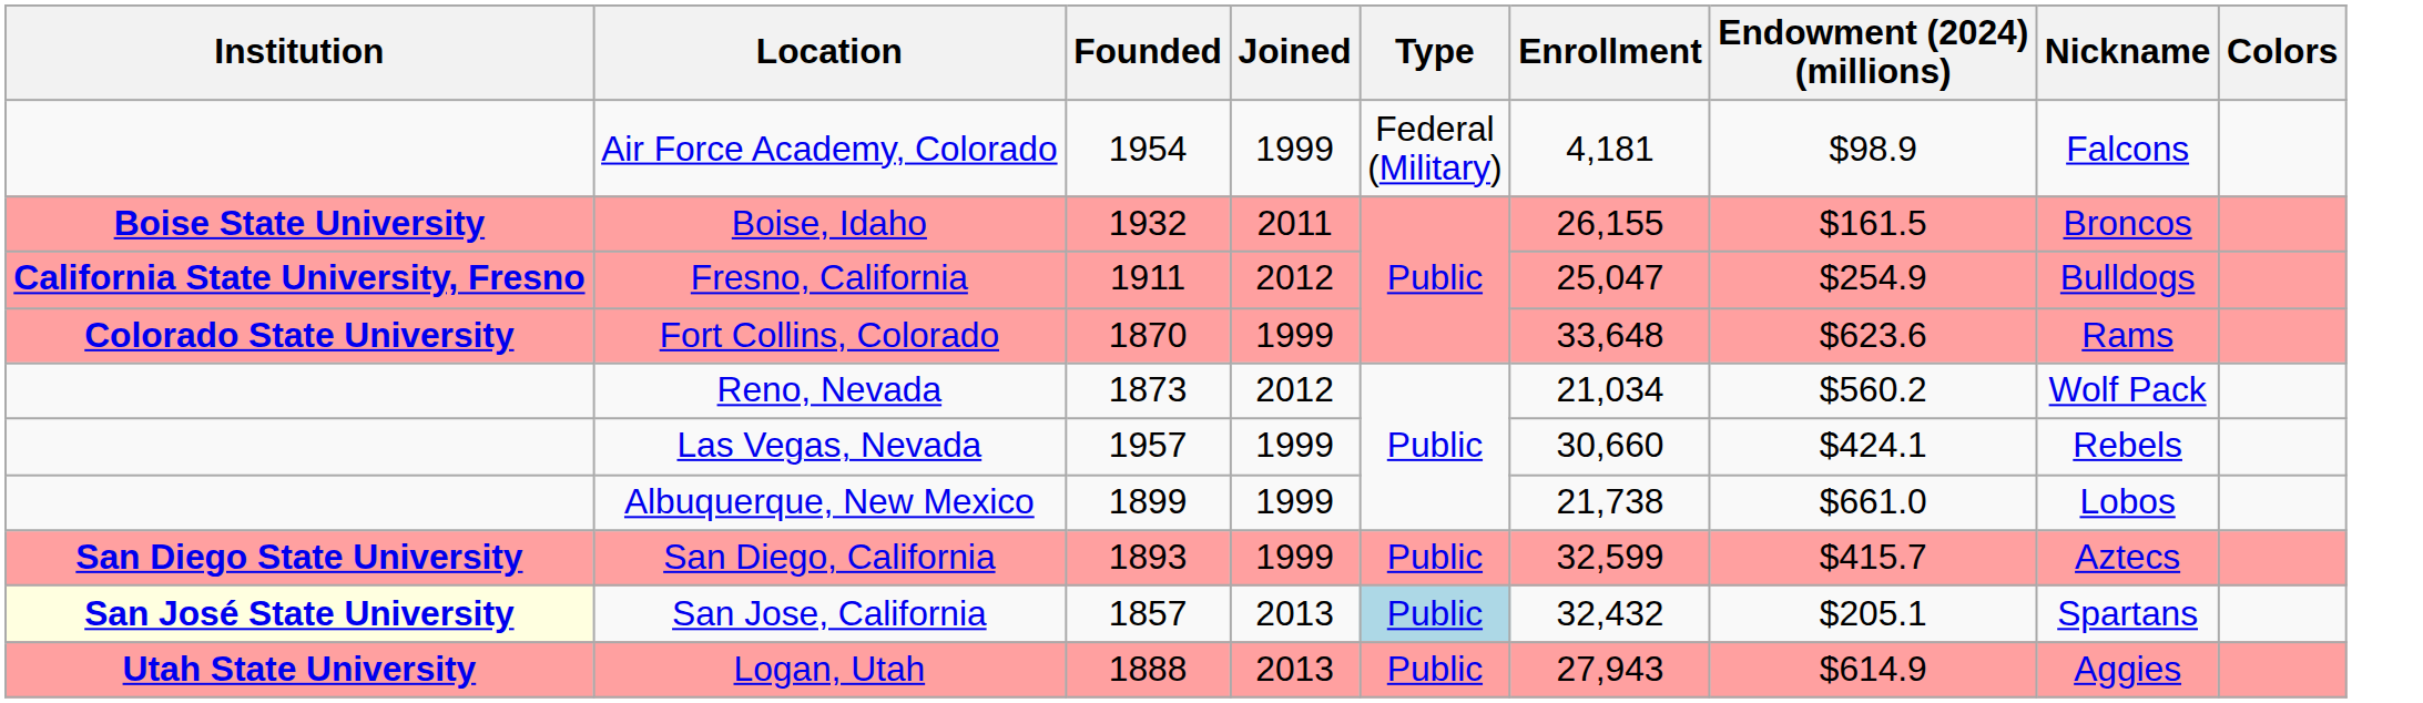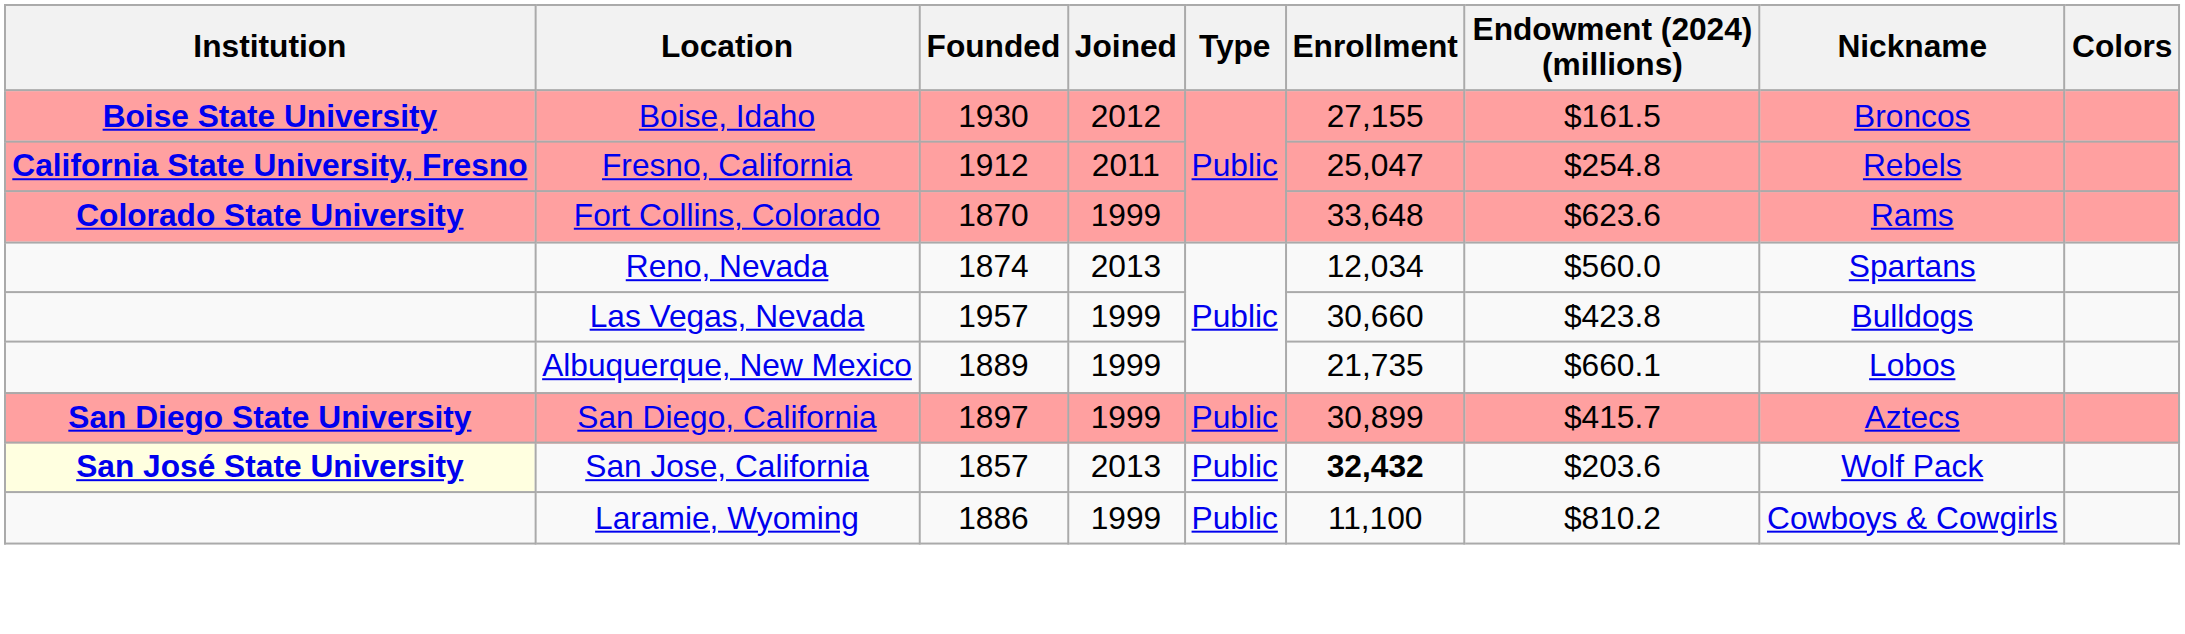- row: Air Force Academy, Colorado | 1954 | 1999 | Federal (Military) | 4,181 | $98.9 | Falcons
Boise, Idaho | Founded: 1932 -> 1930
Boise, Idaho | Joined: 2011 -> 2012
Boise, Idaho | Enrollment: 26,155 -> 27,155
Fresno, California | Founded: 1911 -> 1912
Fresno, California | Joined: 2012 -> 2011
Fresno, California | Endowment (2024) (millions): $254.9 -> $254.8
Fresno, California | Nickname: Bulldogs -> Rebels
Reno, Nevada | Founded: 1873 -> 1874
Reno, Nevada | Joined: 2012 -> 2013
Reno, Nevada | Enrollment: 21,034 -> 12,034
Reno, Nevada | Endowment (2024) (millions): $560.2 -> $560.0
Reno, Nevada | Nickname: Wolf Pack -> Spartans
Las Vegas, Nevada | Endowment (2024) (millions): $424.1 -> $423.8
Las Vegas, Nevada | Nickname: Rebels -> Bulldogs
Albuquerque, New Mexico | Founded: 1899 -> 1889
Albuquerque, New Mexico | Enrollment: 21,738 -> 21,735
Albuquerque, New Mexico | Endowment (2024) (millions): $661.0 -> $660.1
San Diego, California | Founded: 1893 -> 1897
San Diego, California | Enrollment: 32,599 -> 30,899
San Jose, California | Type: lightblue background -> no background
San Jose, California | Enrollment: normal -> bold
San Jose, California | Endowment (2024) (millions): $205.1 -> $203.6
San Jose, California | Nickname: Spartans -> Wolf Pack
- row: Utah State University | Logan, Utah | 1888 | 2013 | Public | 27,943 | $614.9 | Aggies
+ row: Laramie, Wyoming | 1886 | 1999 | Public | 11,100 | $810.2 | Cowboys & Cowgirls
